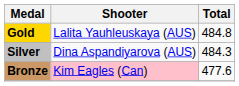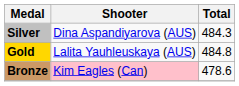rows swapped: Gold <-> Silver
Bronze | Total: 477.6 -> 478.6
